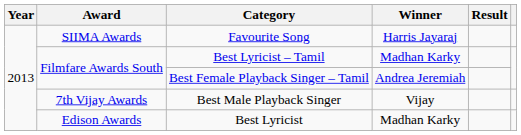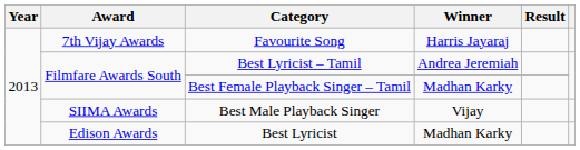Favourite Song | Award: SIIMA Awards -> 7th Vijay Awards
Best Lyricist – Tamil | Winner: Madhan Karky -> Andrea Jeremiah
Best Female Playback Singer – Tamil | Winner: Andrea Jeremiah -> Madhan Karky
Best Male Playback Singer | Award: 7th Vijay Awards -> SIIMA Awards
